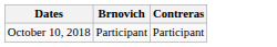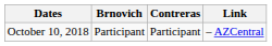+ column: Link | – AZCentral
